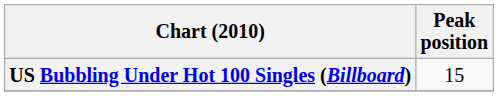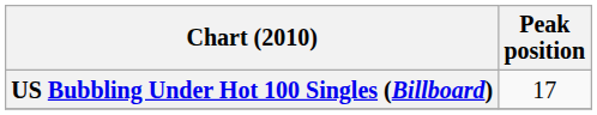US Bubbling Under Hot 100 Singles (Billboard) | Peak position: 15 -> 17
